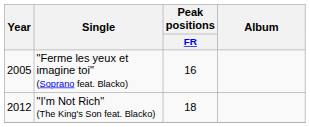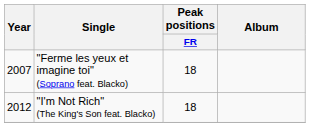"Ferme les yeux et imagine toi" (Soprano feat. Blacko) | Year: 2005 -> 2007
"Ferme les yeux et imagine toi" (Soprano feat. Blacko) | Peak positions / FR: 16 -> 18
